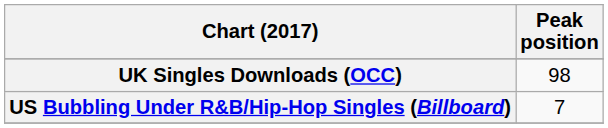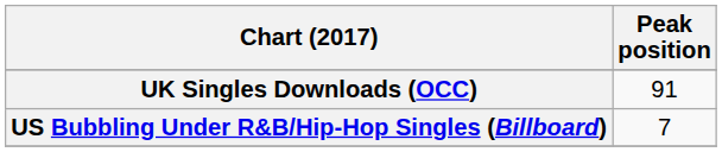UK Singles Downloads (OCC) | Peak position: 98 -> 91
